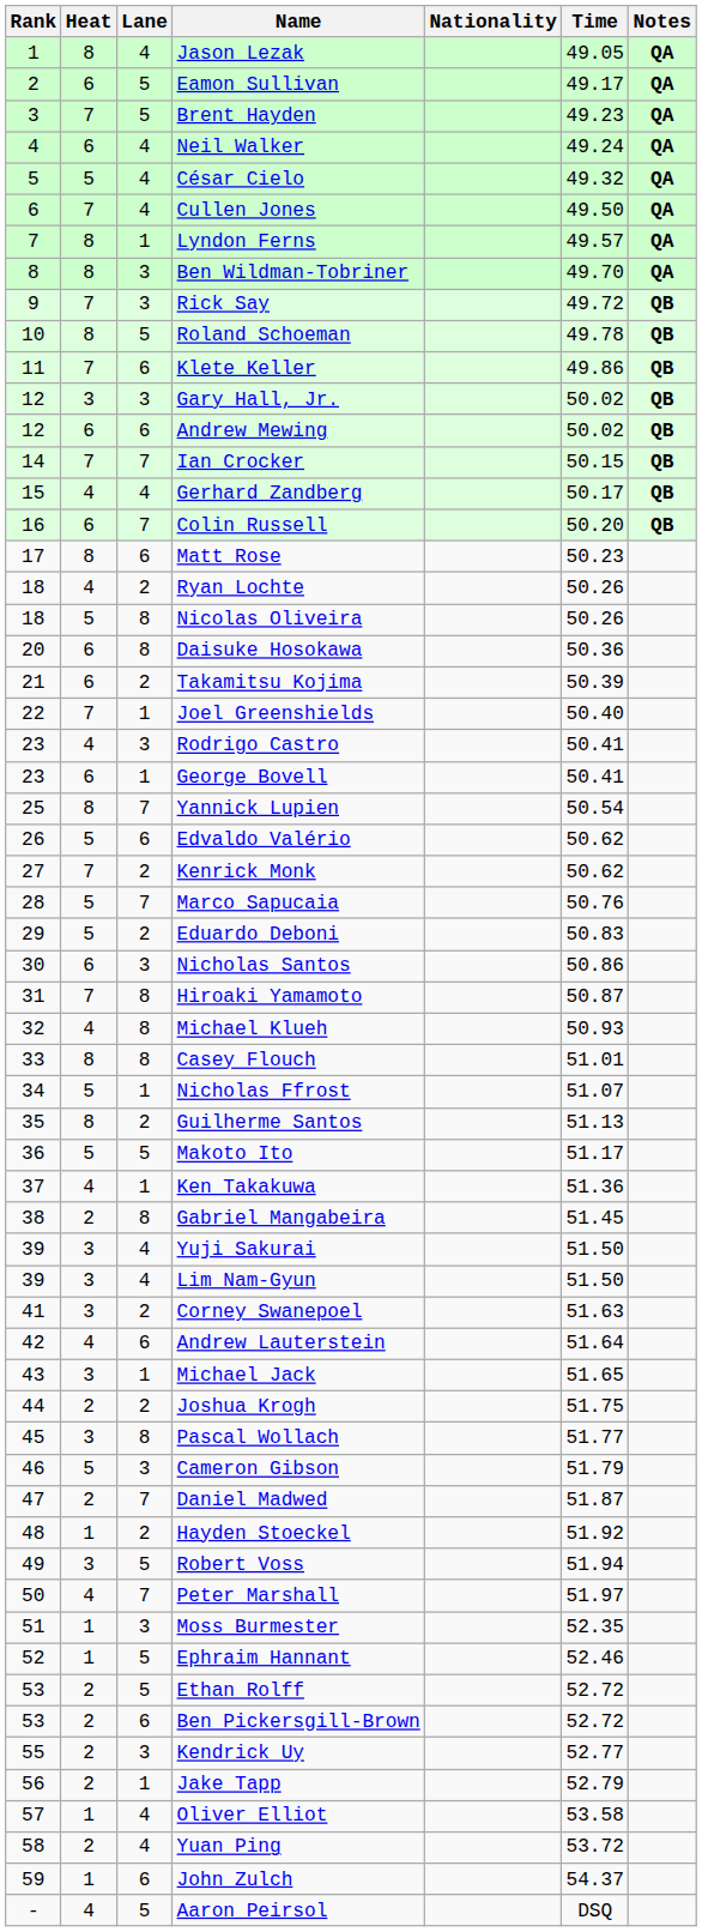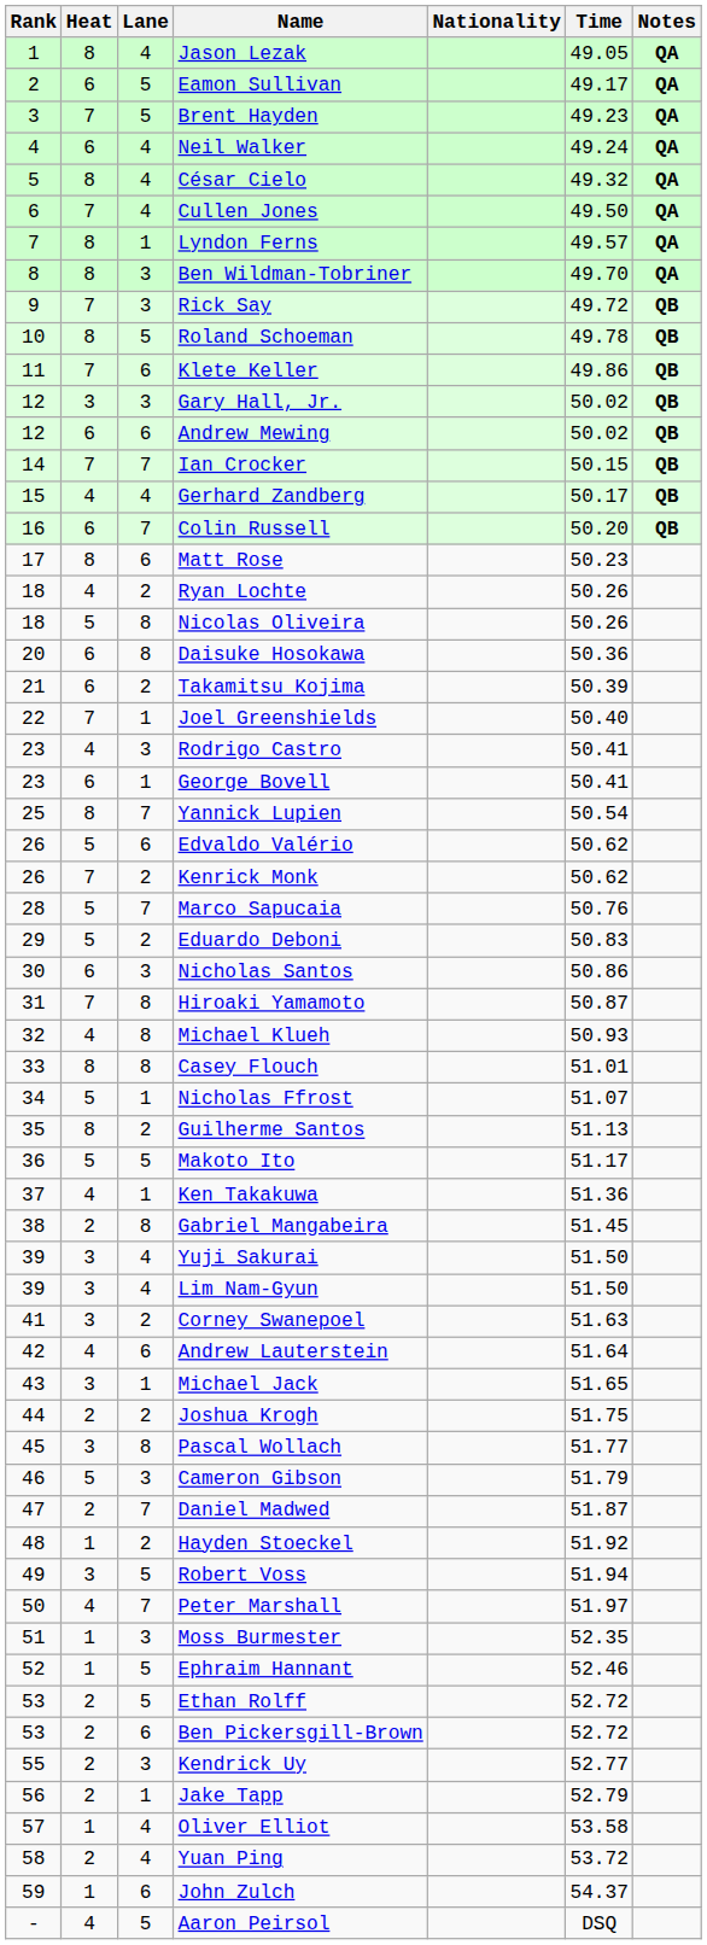César Cielo | Heat: 5 -> 8
Kenrick Monk | Rank: 27 -> 26
